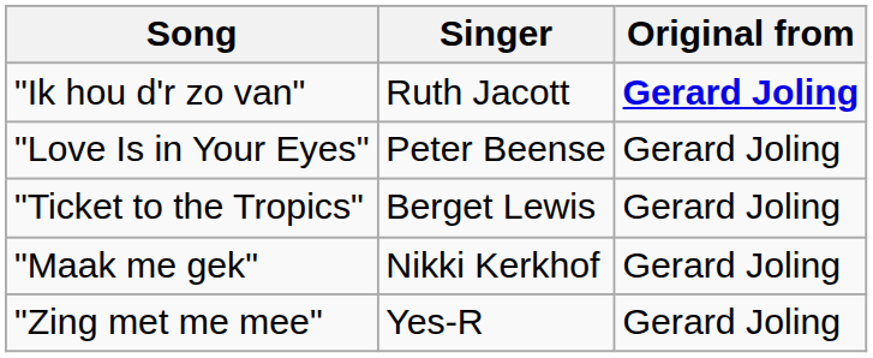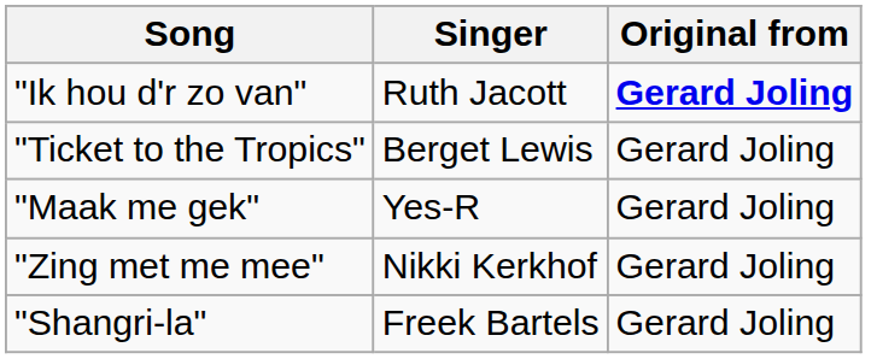- row: "Love Is in Your Eyes" | Peter Beense | Gerard Joling
"Maak me gek" | Singer: Nikki Kerkhof -> Yes-R
"Zing met me mee" | Singer: Yes-R -> Nikki Kerkhof
+ row: "Shangri-la" | Freek Bartels | Gerard Joling
